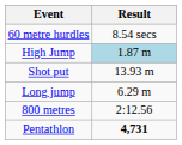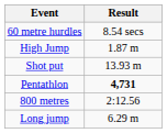High Jump | Result: lightblue background -> no background
rows swapped: Long jump <-> Pentathlon
